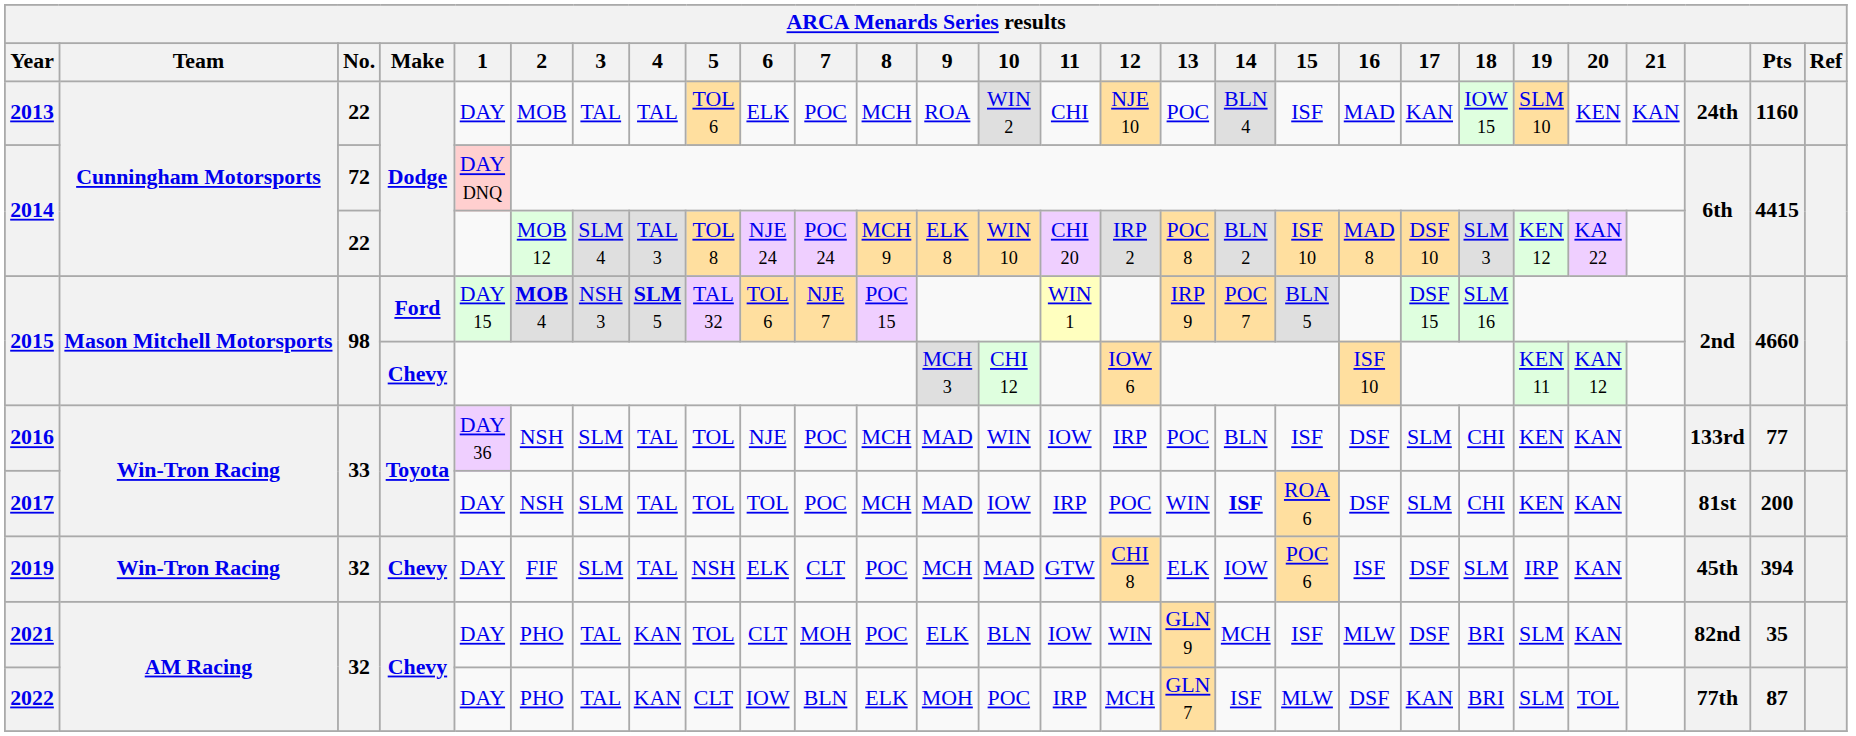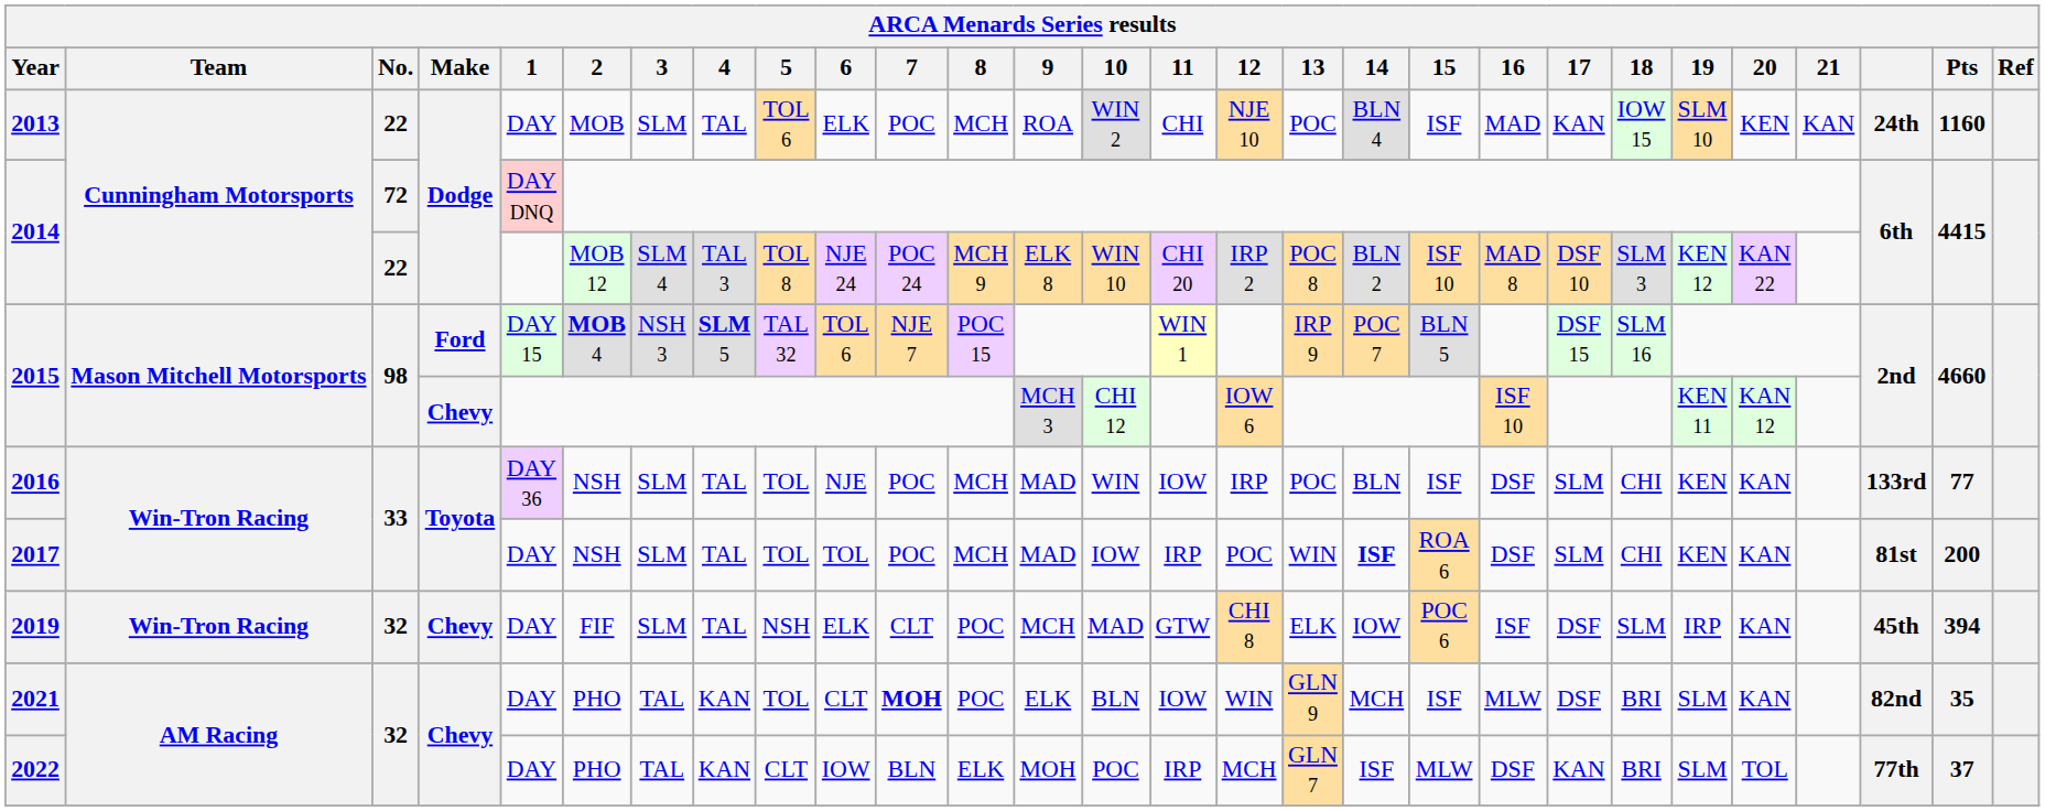2013 | 3: TAL -> SLM
2021 | 7: normal -> bold
2022 | Pts: 87 -> 37
